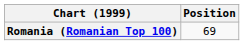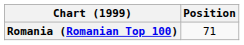Romania (Romanian Top 100) | Position: 69 -> 71
